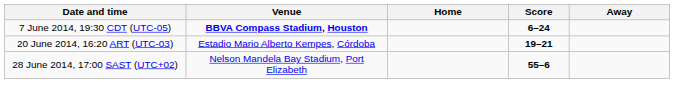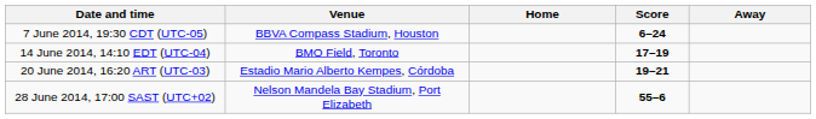7 June 2014, 19:30 CDT (UTC-05) | Venue: bold -> normal
+ row: 14 June 2014, 14:10 EDT (UTC-04) | BMO Field, Toronto | 17–19
